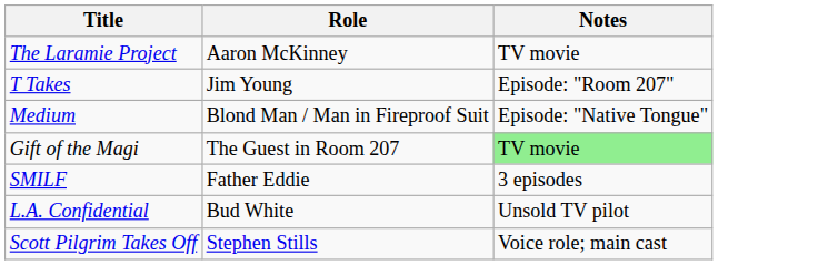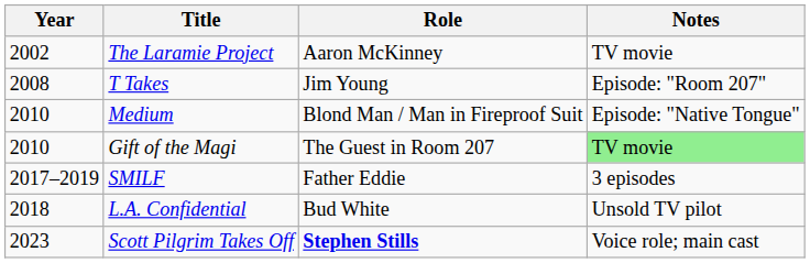+ column: Year | 2002 | 2008 | 2010 | 2010 | 2017–2019 | 2018 | 2023
Scott Pilgrim Takes Off | Role: normal -> bold
